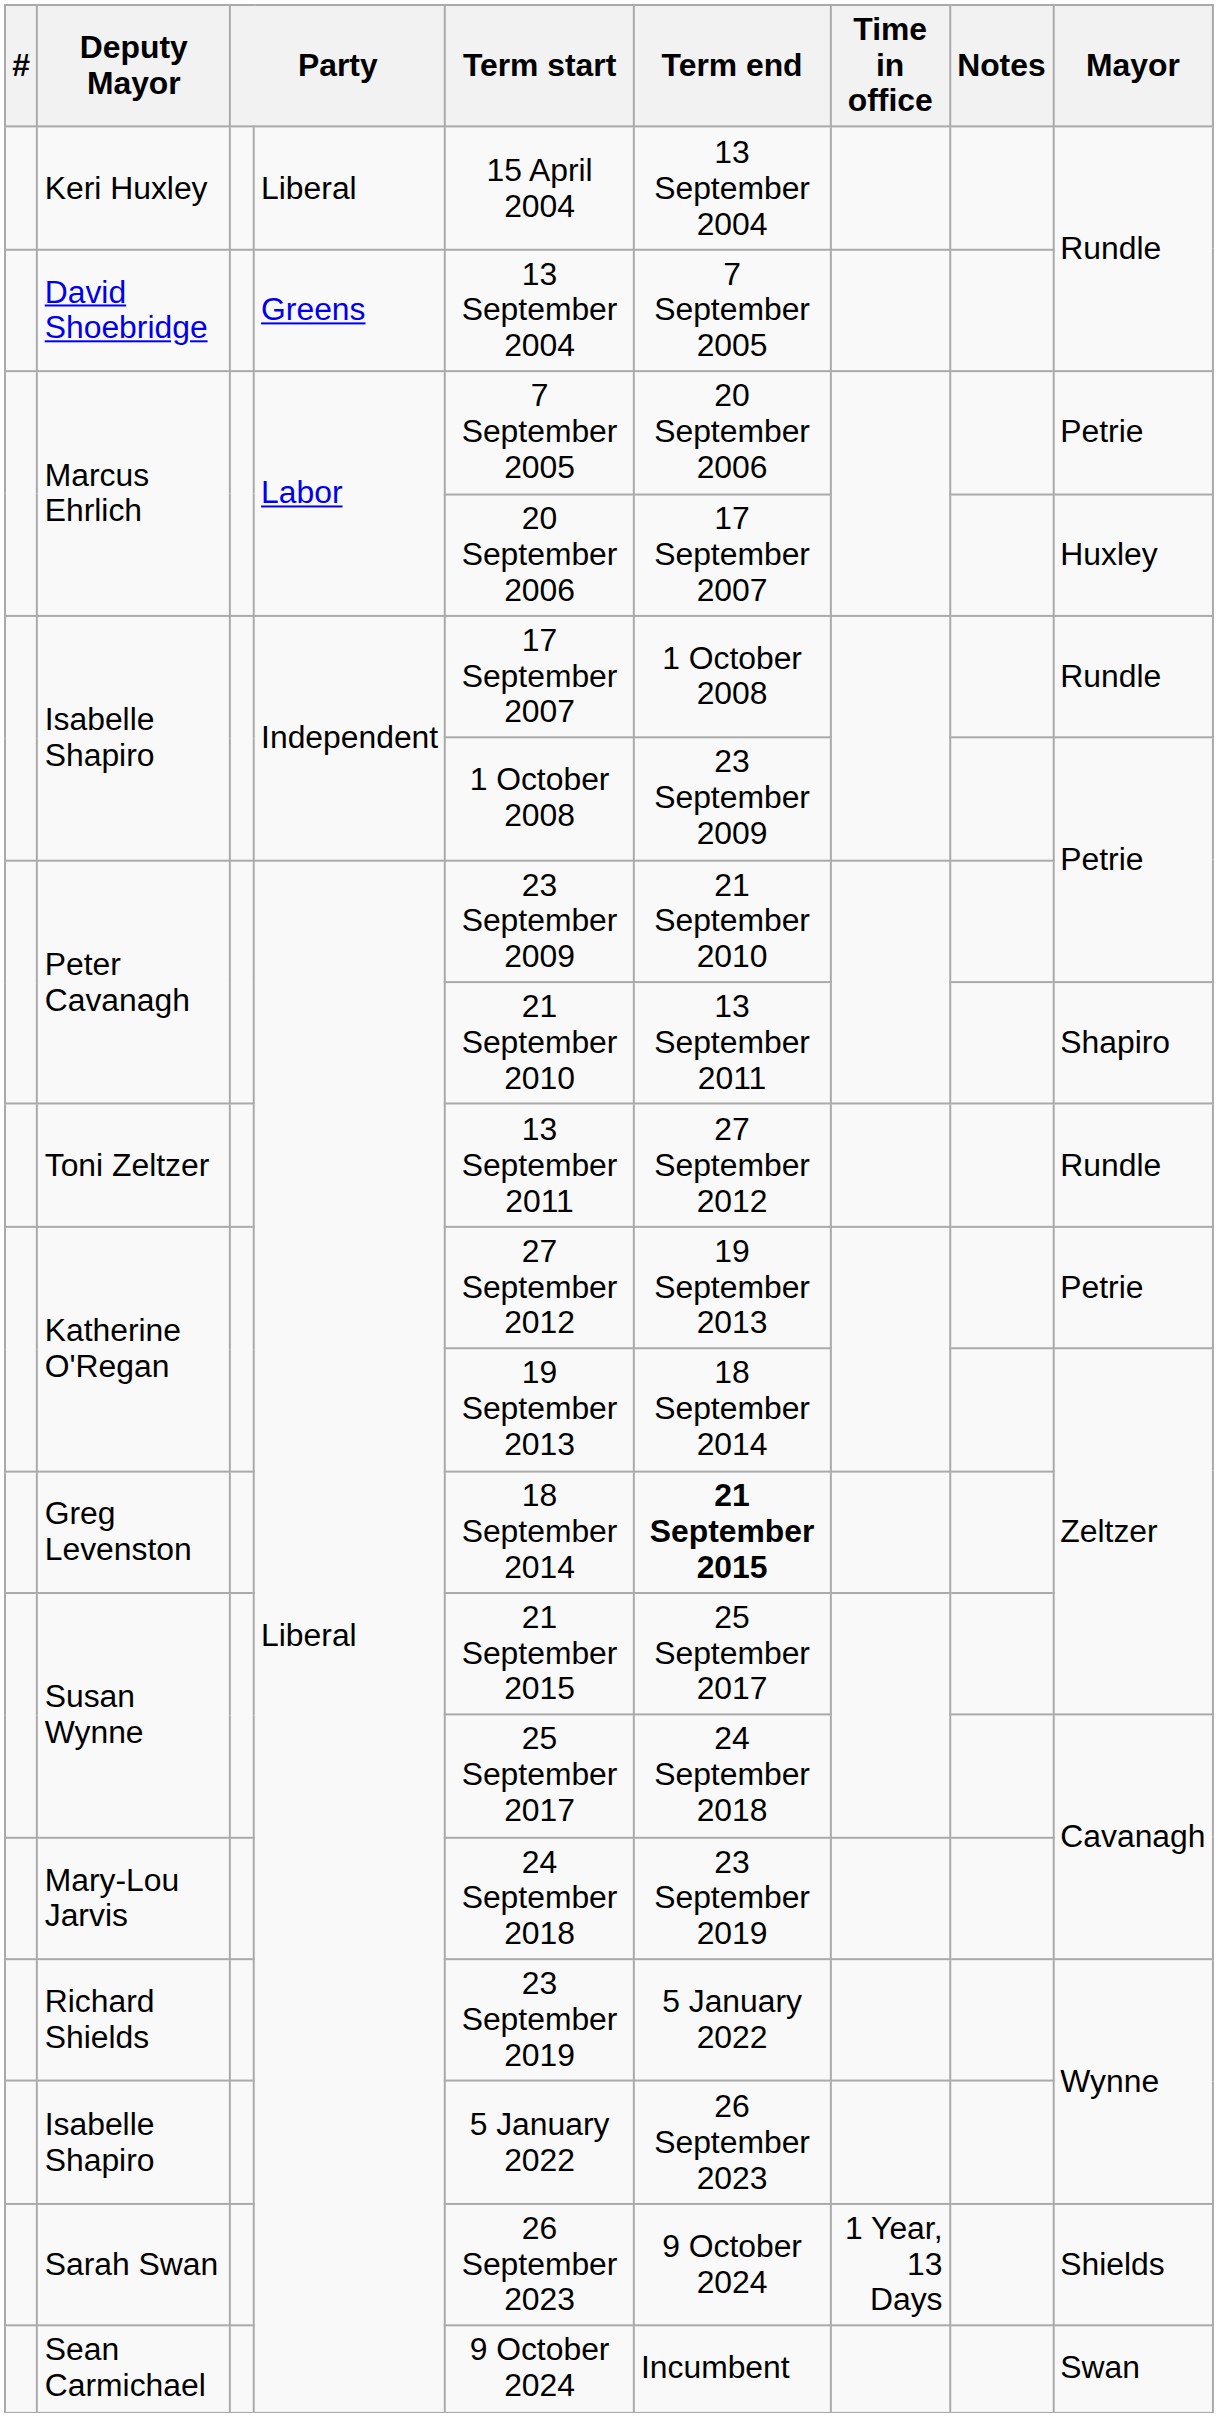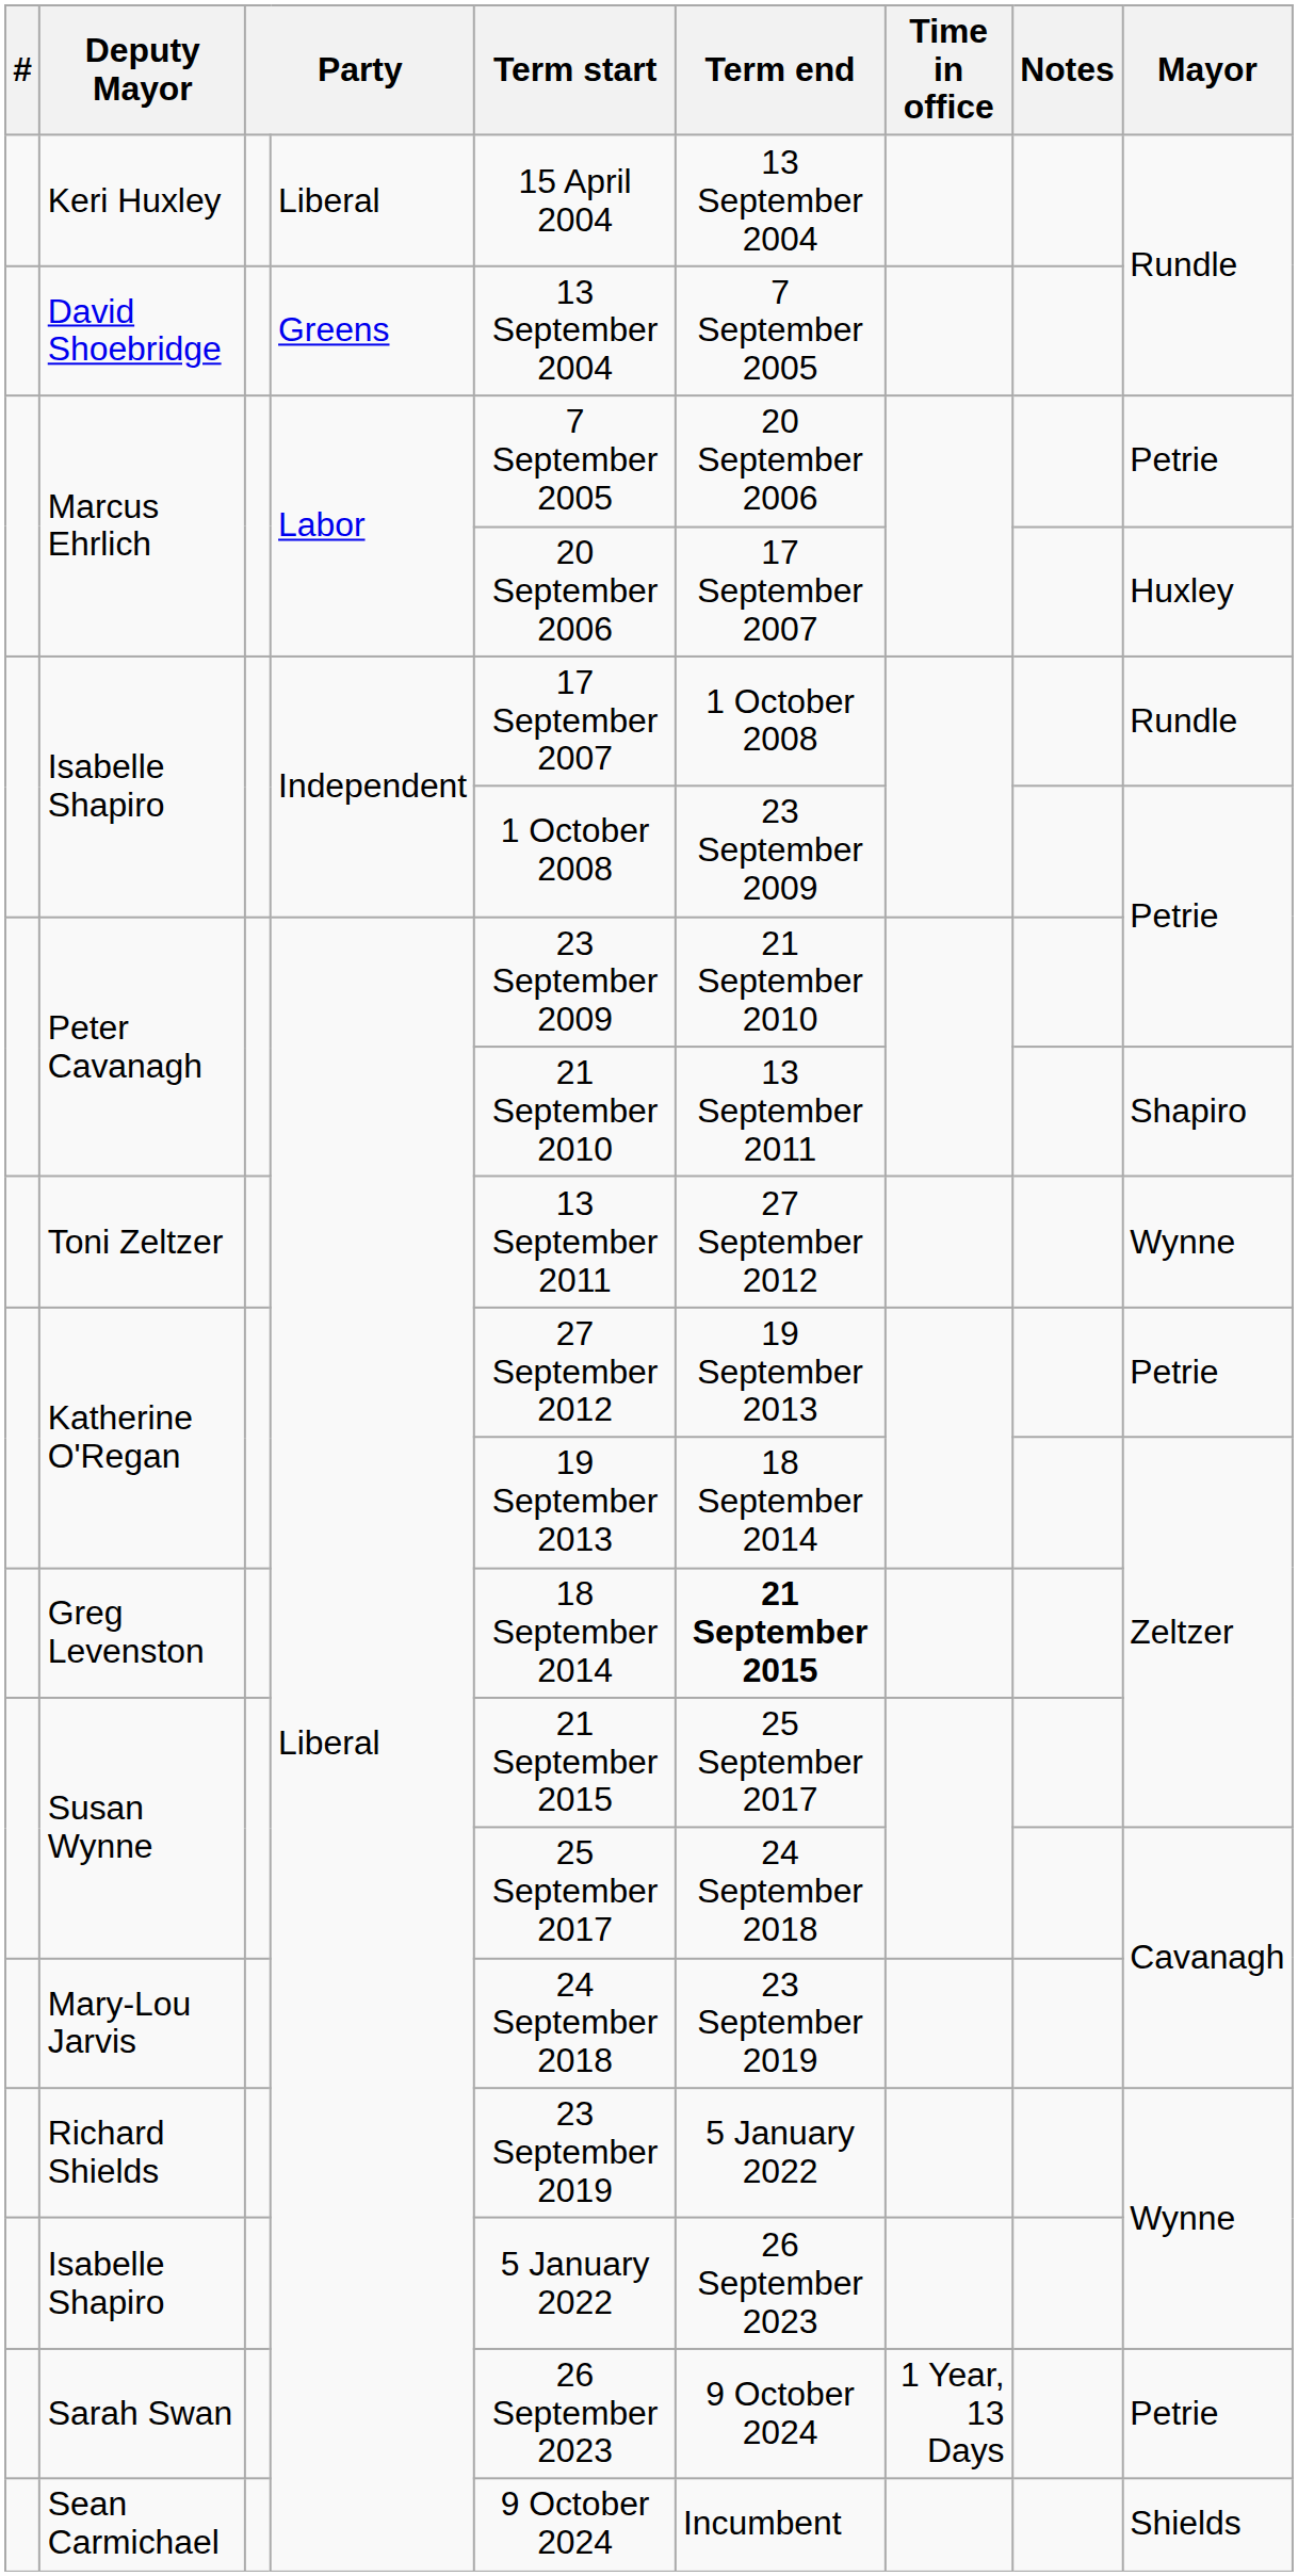Toni Zeltzer | Mayor: Rundle -> Wynne
Sarah Swan | Mayor: Shields -> Petrie
Sean Carmichael | Mayor: Swan -> Shields
